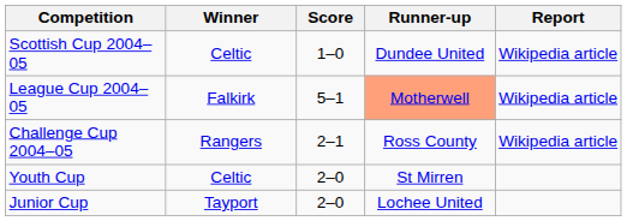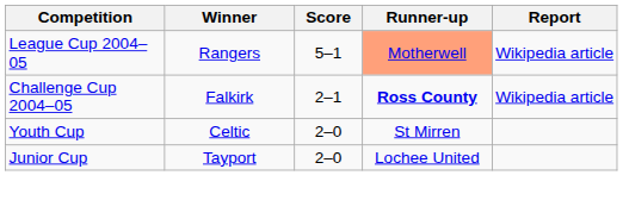- row: Scottish Cup 2004–05 | Celtic | 1–0 | Dundee United | Wikipedia article
League Cup 2004–05 | Winner: Falkirk -> Rangers
Challenge Cup 2004–05 | Winner: Rangers -> Falkirk
Challenge Cup 2004–05 | Runner-up: normal -> bold
